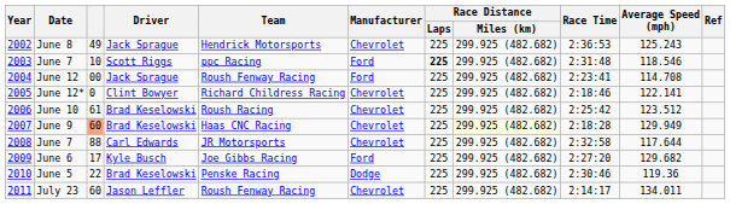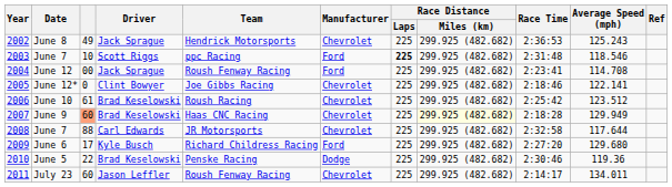June 12* | Team: Richard Childress Racing -> Joe Gibbs Racing
June 6 | Team: Joe Gibbs Racing -> Richard Childress Racing
June 6 | Average Speed (mph): 129.682 -> 129.680
